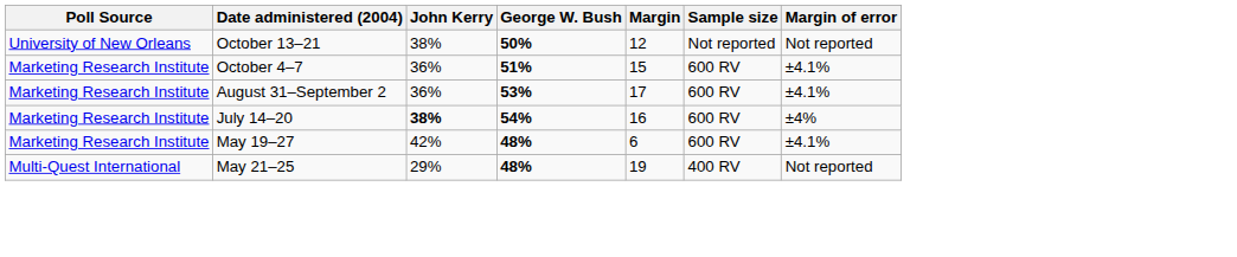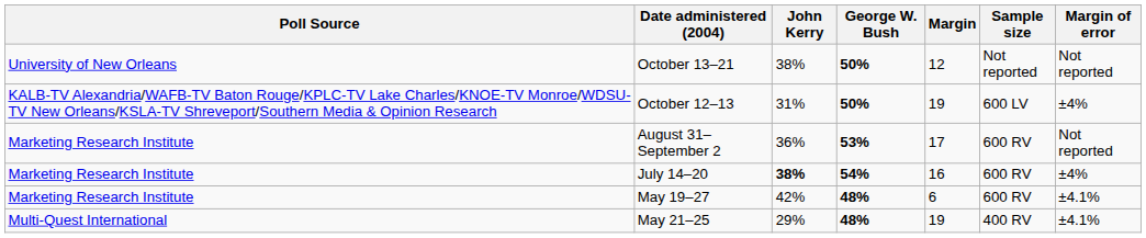+ row: KALB-TV Alexandria/WAFB-TV Baton Rouge/KPLC-TV Lake Charles/KNOE-TV Monroe/WDSU-TV New Orleans/KSLA-TV Shreveport/Southern Media & Opinion Research | October 12–13 | 31% | 50% | 19 | 600 LV | ±4%
- row: Marketing Research Institute | October 4–7 | 36% | 51% | 15 | 600 RV | ±4.1%
August 31–September 2 | Margin of error: ±4.1% -> Not reported
May 21–25 | Margin of error: Not reported -> ±4.1%
